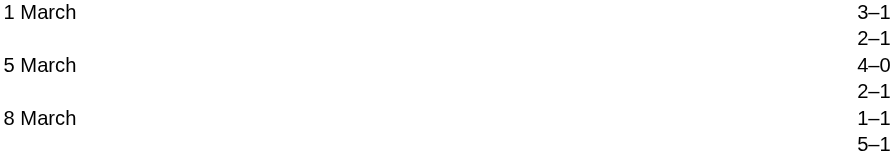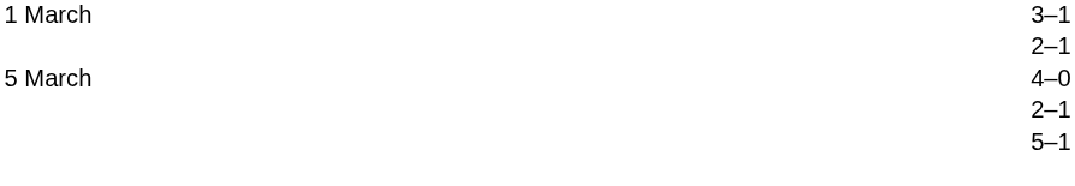- row: 8 March | 1–1
